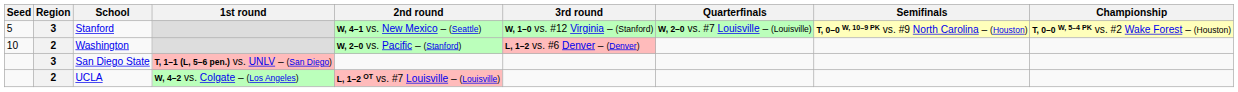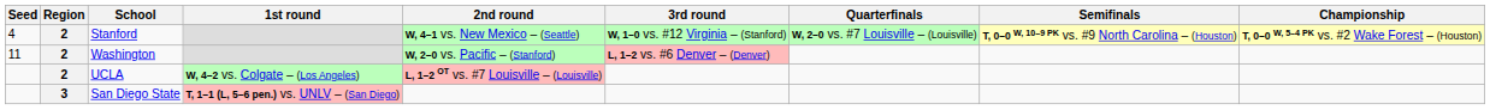Stanford | Seed: 5 -> 4
Stanford | Region: 3 -> 2
Washington | Seed: 10 -> 11
rows swapped: San Diego State <-> UCLA
